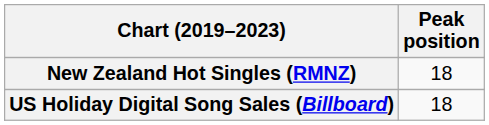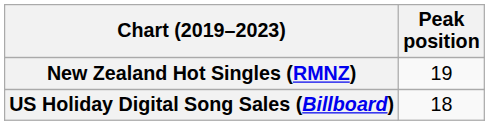New Zealand Hot Singles (RMNZ) | Peak position: 18 -> 19
